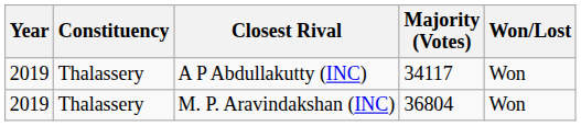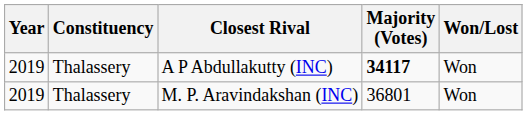A P Abdullakutty (INC) | Majority (Votes): normal -> bold
M. P. Aravindakshan (INC) | Majority (Votes): 36804 -> 36801
